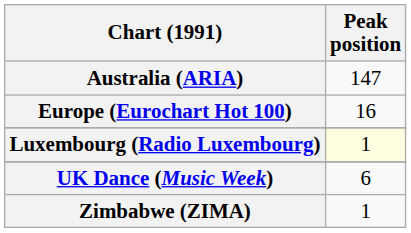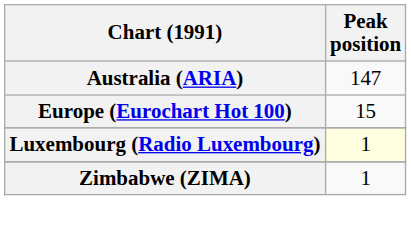Europe (Eurochart Hot 100) | Peak position: 16 -> 15
- row: UK Dance (Music Week) | 6
